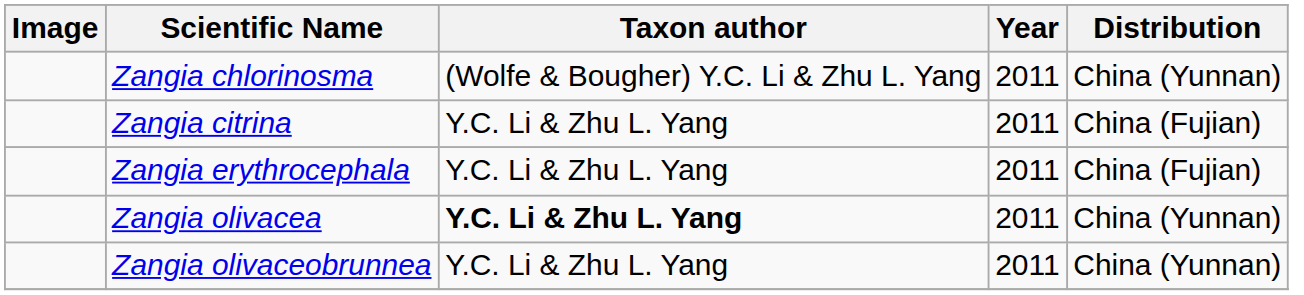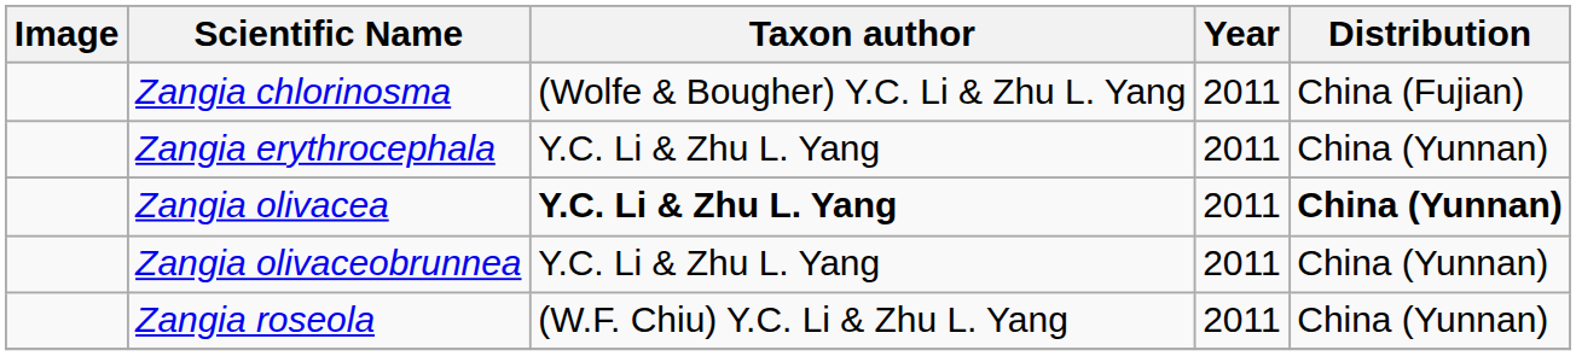Zangia chlorinosma | Distribution: China (Yunnan) -> China (Fujian)
- row: Zangia citrina | Y.C. Li & Zhu L. Yang | 2011 | China (Fujian)
Zangia erythrocephala | Distribution: China (Fujian) -> China (Yunnan)
Zangia olivacea | Distribution: normal -> bold
+ row: Zangia roseola | (W.F. Chiu) Y.C. Li & Zhu L. Yang | 2011 | China (Yunnan)
